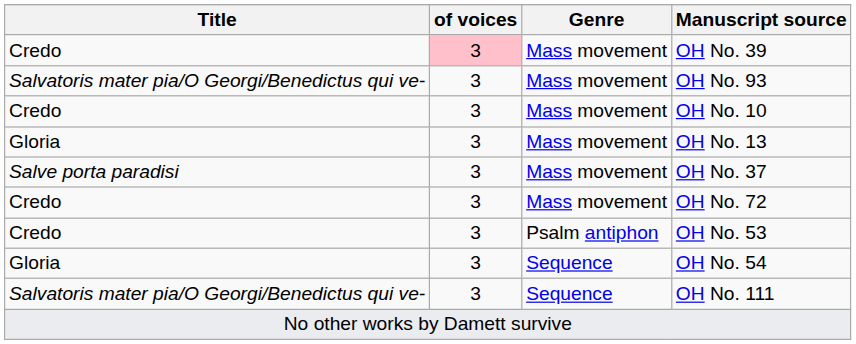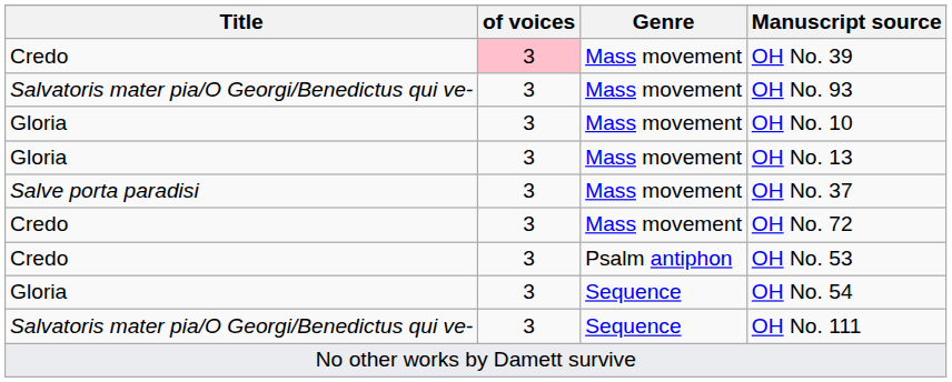OH No. 10 | Title: Credo -> Gloria
